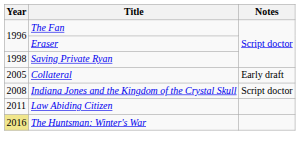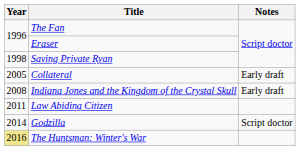Indiana Jones and the Kingdom of the Crystal Skull | Notes: Script doctor -> Early draft
+ row: 2014 | Godzilla | Script doctor
